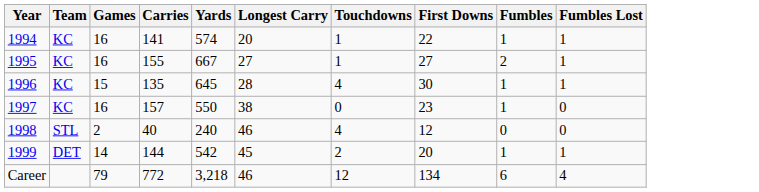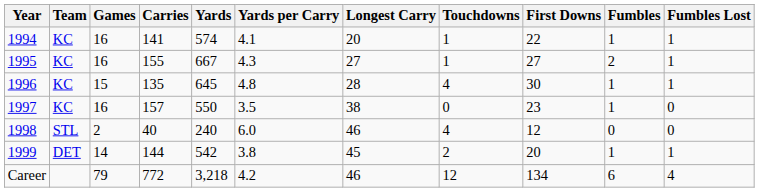+ column: Yards per Carry | 4.1 | 4.3 | 4.8 | 3.5 | 6.0 | 3.8 | 4.2
